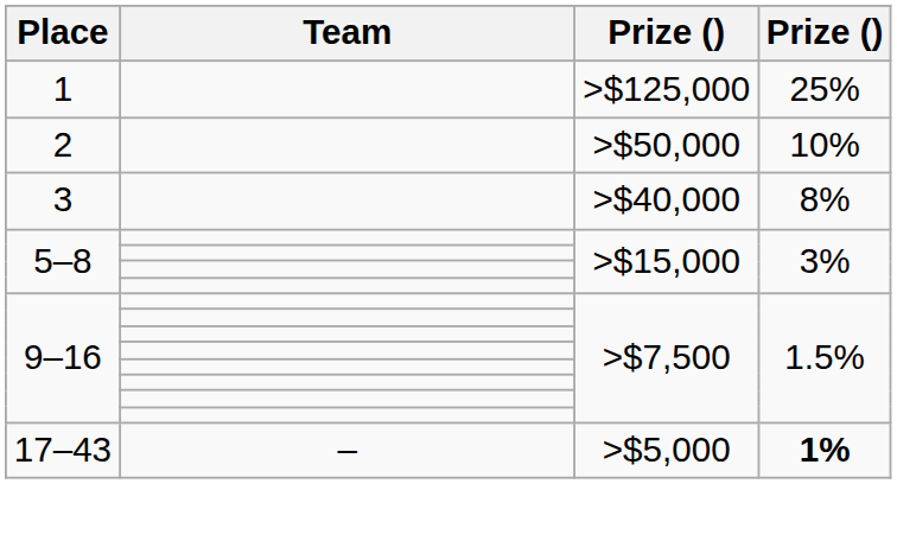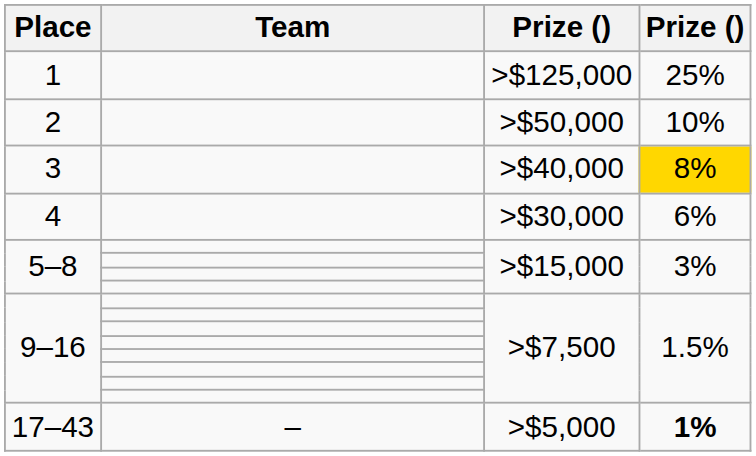3 | column 4: no background -> gold background
+ row: 4 | >$30,000 | 6%
